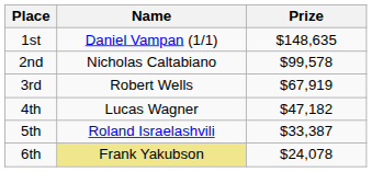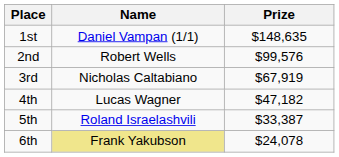2nd | Name: Nicholas Caltabiano -> Robert Wells
2nd | Prize: $99,578 -> $99,576
3rd | Name: Robert Wells -> Nicholas Caltabiano
